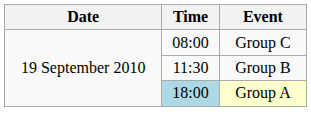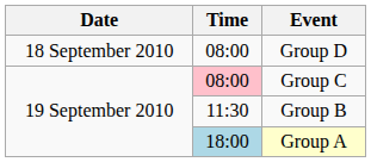+ row: 18 September 2010 | 08:00 | Group D
Group C | Time: no background -> pink background
